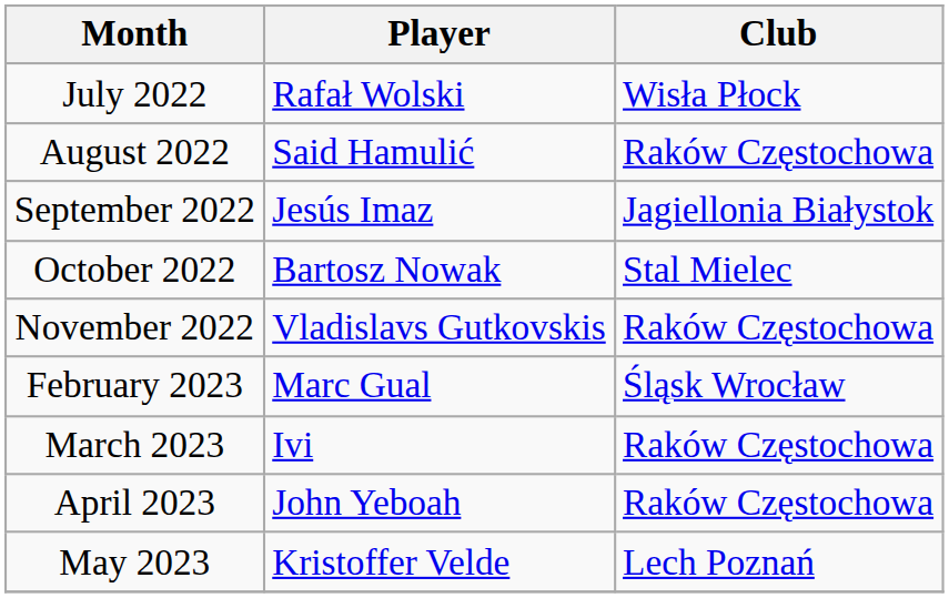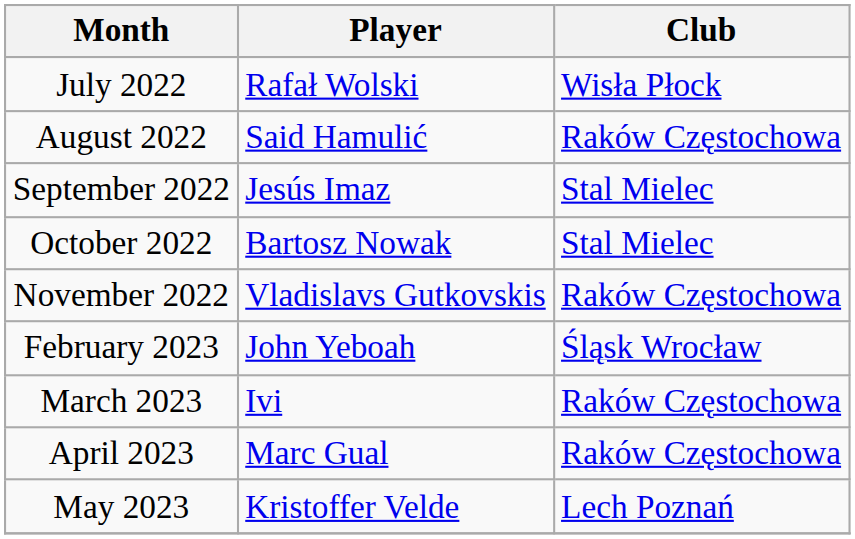September 2022 | Club: Jagiellonia Białystok -> Stal Mielec
February 2023 | Player: Marc Gual -> John Yeboah
April 2023 | Player: John Yeboah -> Marc Gual
